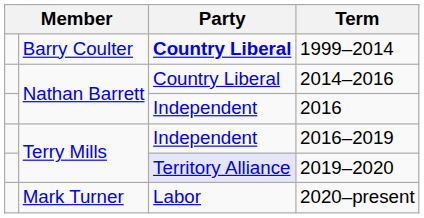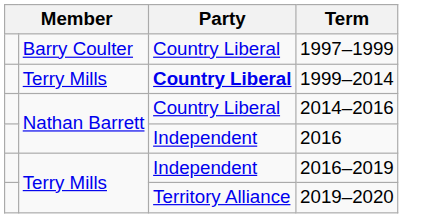+ row: Barry Coulter | Country Liberal | 1997–1999
1999–2014 | column 2: Barry Coulter -> Terry Mills
2019–2020 | Party: lavender background -> no background
- row: Mark Turner | Labor | 2020–present
